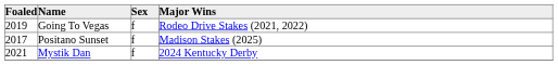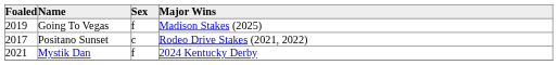Going To Vegas | Major Wins: Rodeo Drive Stakes (2021, 2022) -> Madison Stakes (2025)
Positano Sunset | Sex: f -> c
Positano Sunset | Major Wins: Madison Stakes (2025) -> Rodeo Drive Stakes (2021, 2022)
